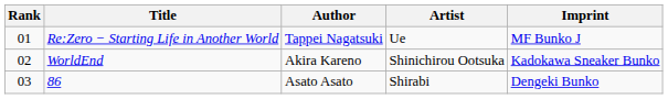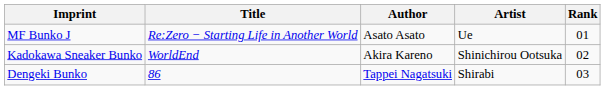columns swapped: Rank <-> Imprint
Re:Zero − Starting Life in Another World | Author: Tappei Nagatsuki -> Asato Asato
86 | Author: Asato Asato -> Tappei Nagatsuki
